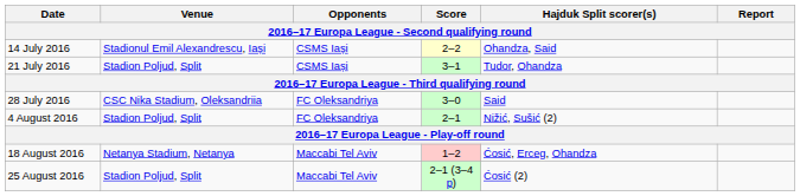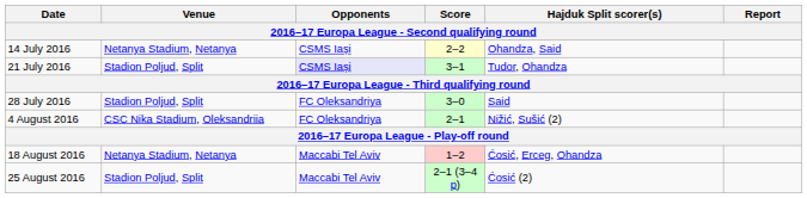14 July 2016 | Venue: Stadionul Emil Alexandrescu, Iași -> Netanya Stadium, Netanya
21 July 2016 | Opponents: no background -> lavender background
28 July 2016 | Venue: CSC Nika Stadium, Oleksandriia -> Stadion Poljud, Split
4 August 2016 | Venue: Stadion Poljud, Split -> CSC Nika Stadium, Oleksandriia
